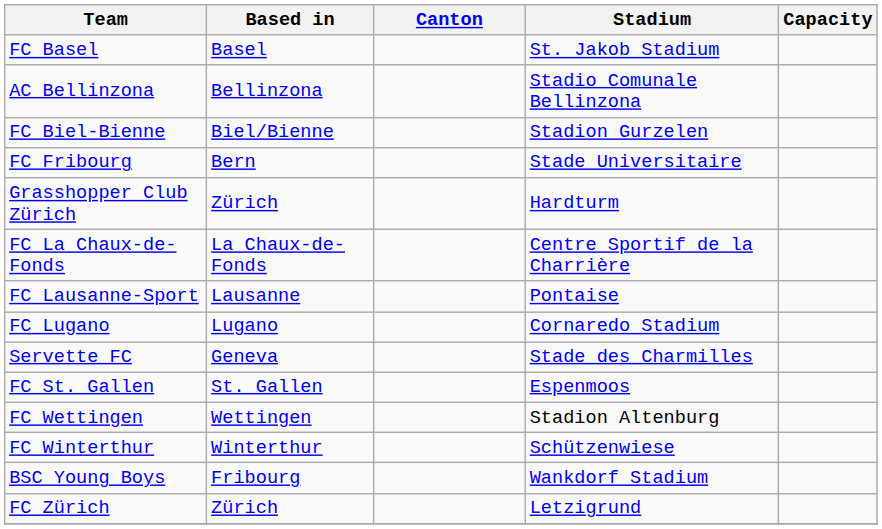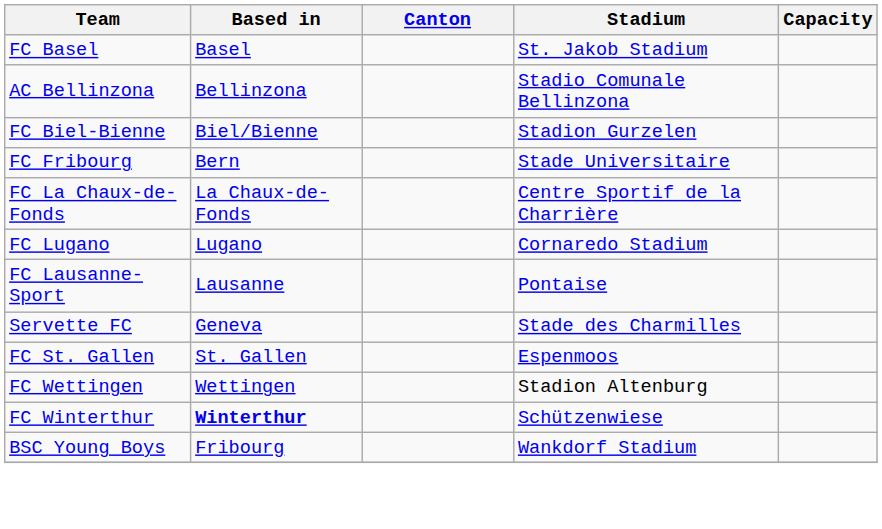- row: Grasshopper Club Zürich | Zürich | Hardturm
rows swapped: FC Lausanne-Sport <-> FC Lugano
FC Winterthur | Based in: normal -> bold
- row: FC Zürich | Zürich | Letzigrund
